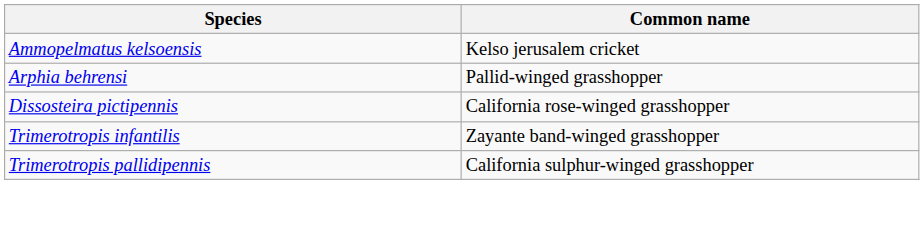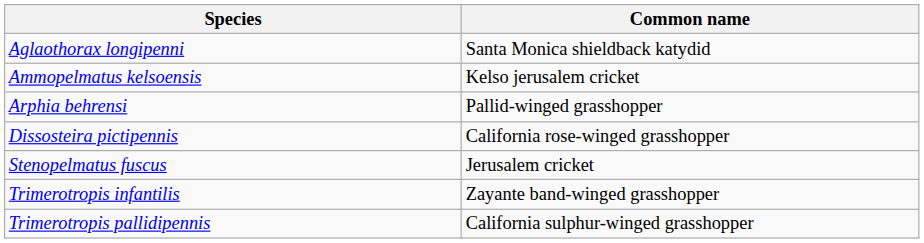+ row: Aglaothorax longipenni | Santa Monica shieldback katydid
+ row: Stenopelmatus fuscus | Jerusalem cricket
